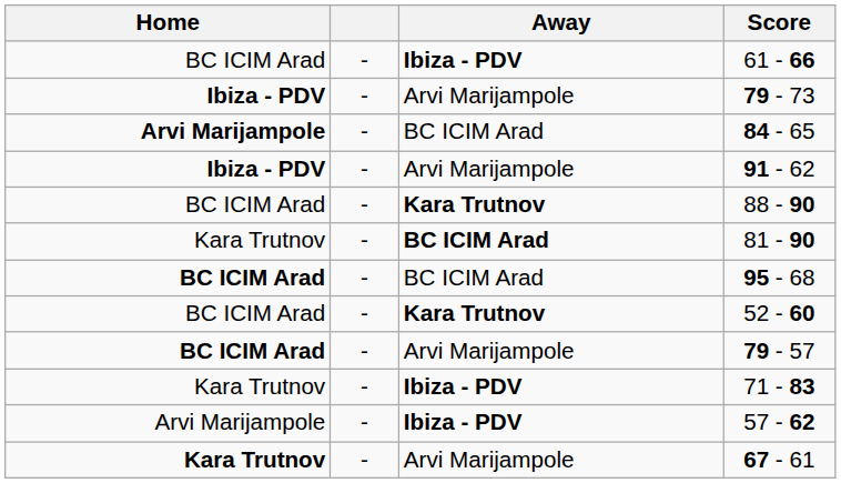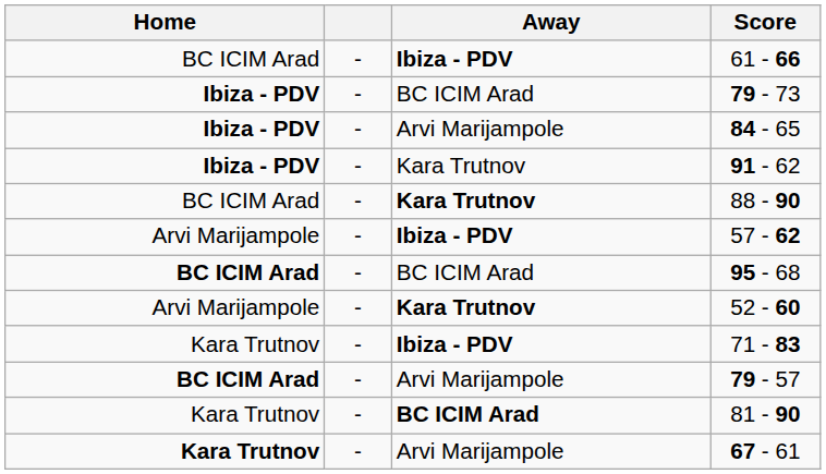79 - 73 | Away: Arvi Marijampole -> BC ICIM Arad
84 - 65 | Home: Arvi Marijampole -> Ibiza - PDV
84 - 65 | Away: BC ICIM Arad -> Arvi Marijampole
91 - 62 | Away: Arvi Marijampole -> Kara Trutnov
rows swapped: 57 - 62 <-> 81 - 90
52 - 60 | Home: BC ICIM Arad -> Arvi Marijampole
rows swapped: 79 - 57 <-> 71 - 83
